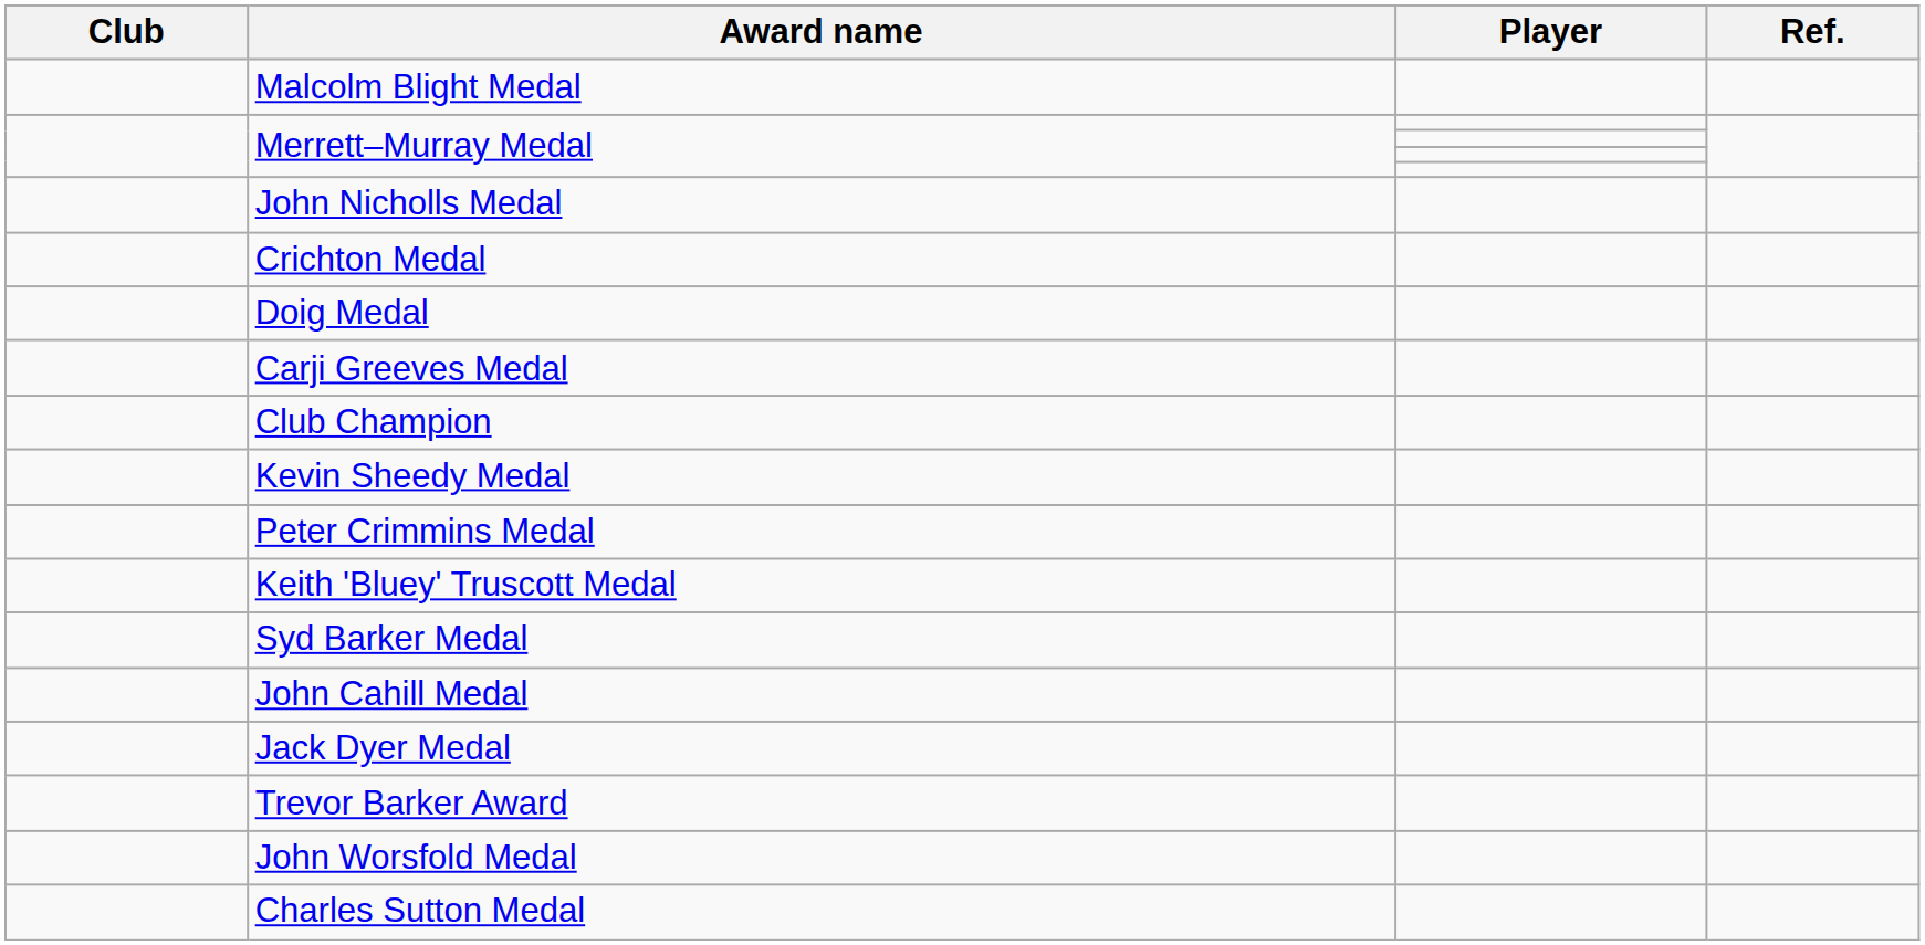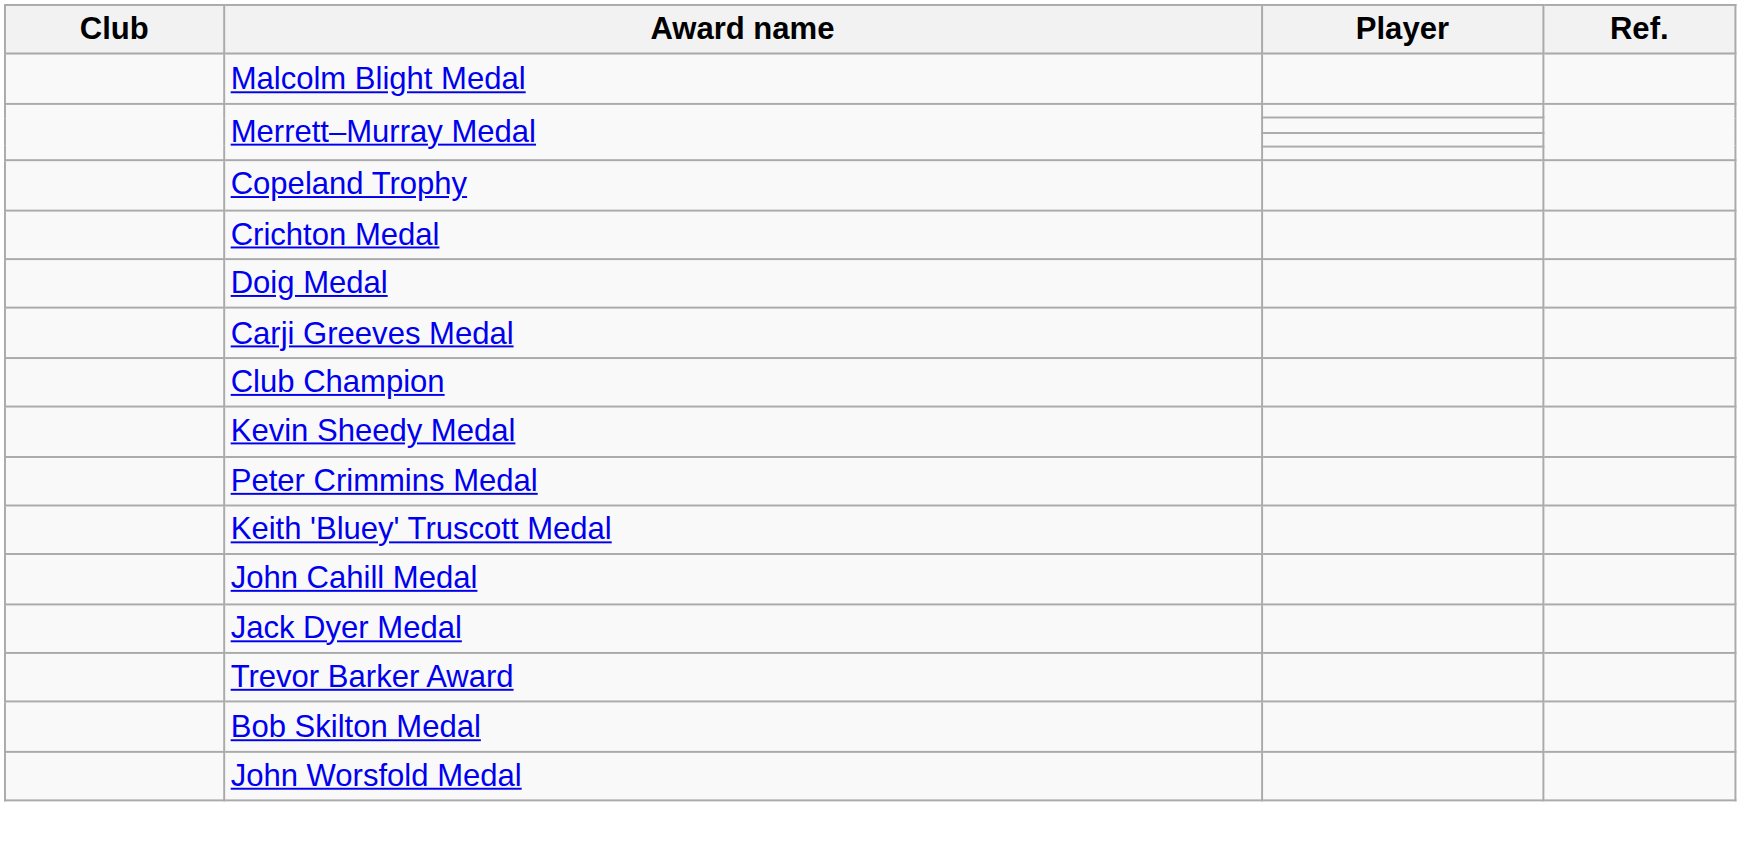- row: John Nicholls Medal
+ row: Copeland Trophy
- row: Syd Barker Medal
+ row: Bob Skilton Medal
- row: Charles Sutton Medal
